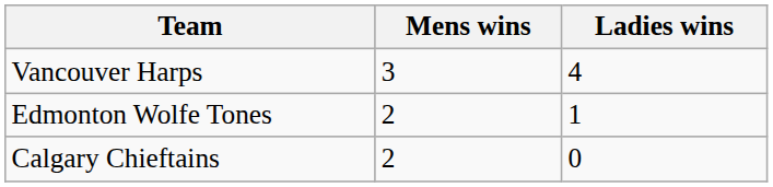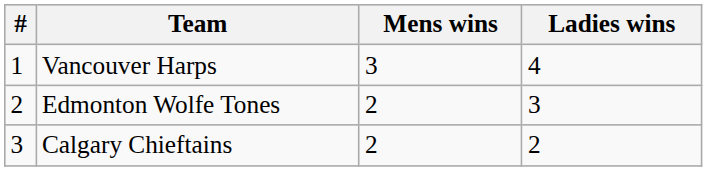+ column: # | 1 | 2 | 3
Edmonton Wolfe Tones | Ladies wins: 1 -> 3
Calgary Chieftains | Ladies wins: 0 -> 2
